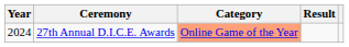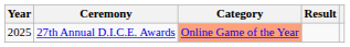27th Annual D.I.C.E. Awards | Year: 2024 -> 2025
